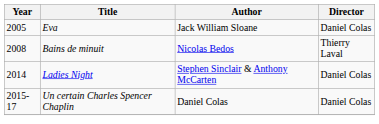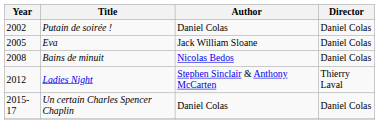+ row: 2002 | Putain de soirée ! | Daniel Colas | Daniel Colas
Bains de minuit | Director: Thierry Laval -> Daniel Colas
Ladies Night | Year: 2014 -> 2012
Ladies Night | Director: Daniel Colas -> Thierry Laval
